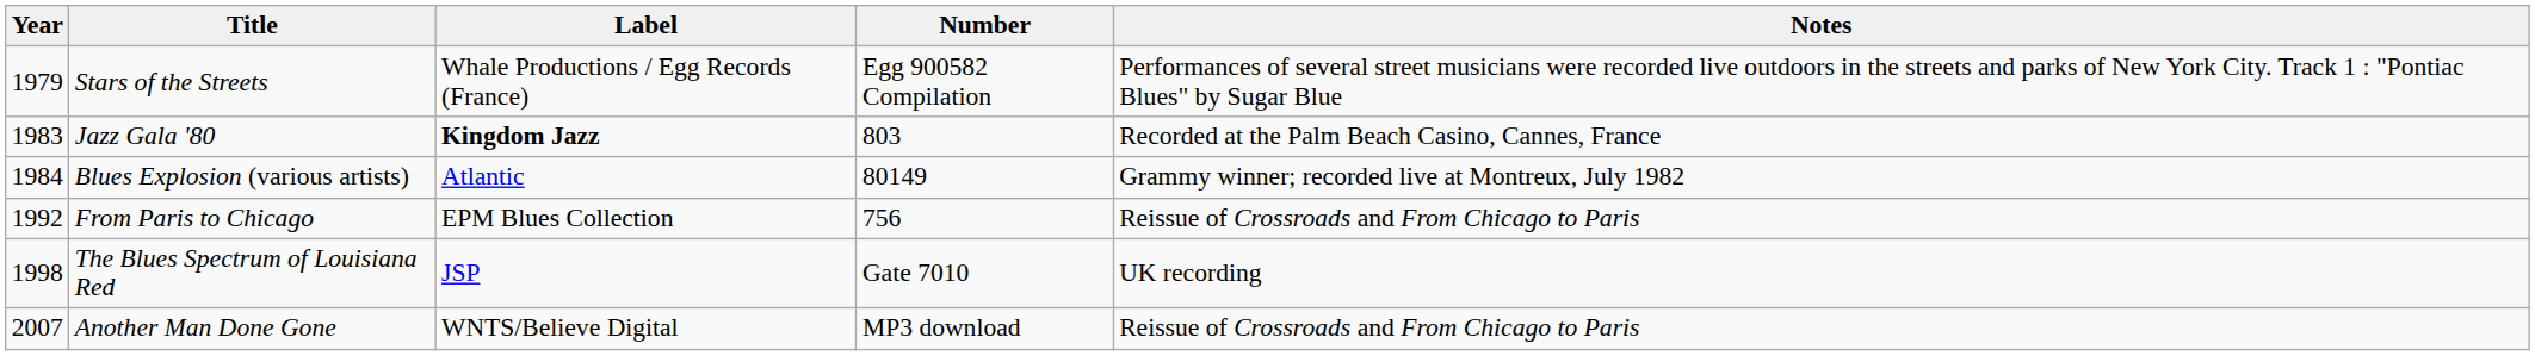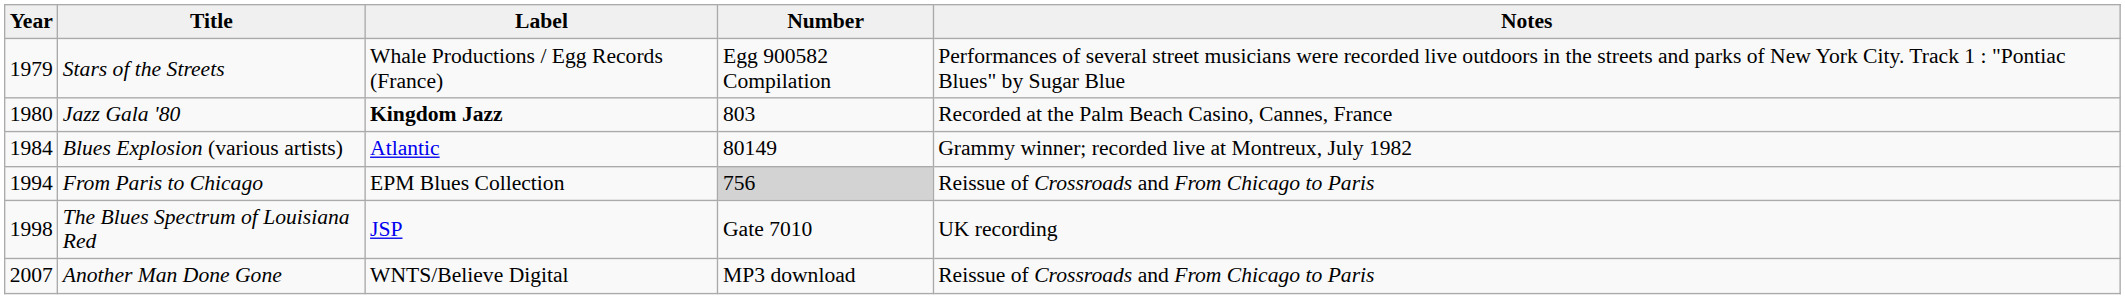Jazz Gala '80 | Year: 1983 -> 1980
From Paris to Chicago | Year: 1992 -> 1994
From Paris to Chicago | Number: no background -> lightgrey background
